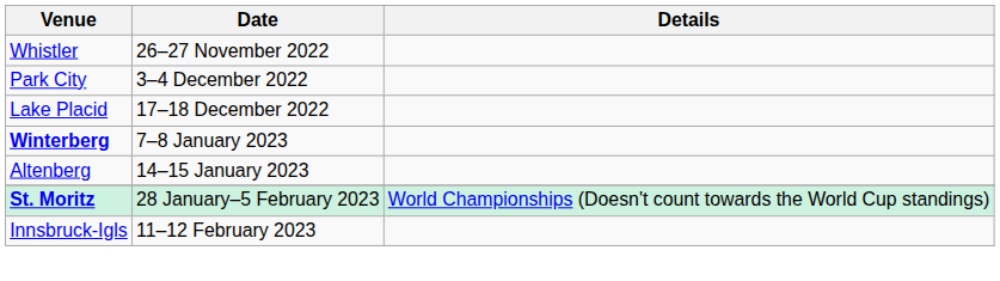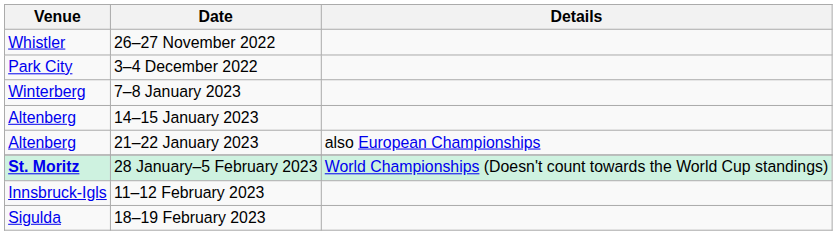- row: Lake Placid | 17–18 December 2022
7–8 January 2023 | Venue: bold -> normal
+ row: Altenberg | 21–22 January 2023 | also European Championships
+ row: Sigulda | 18–19 February 2023
